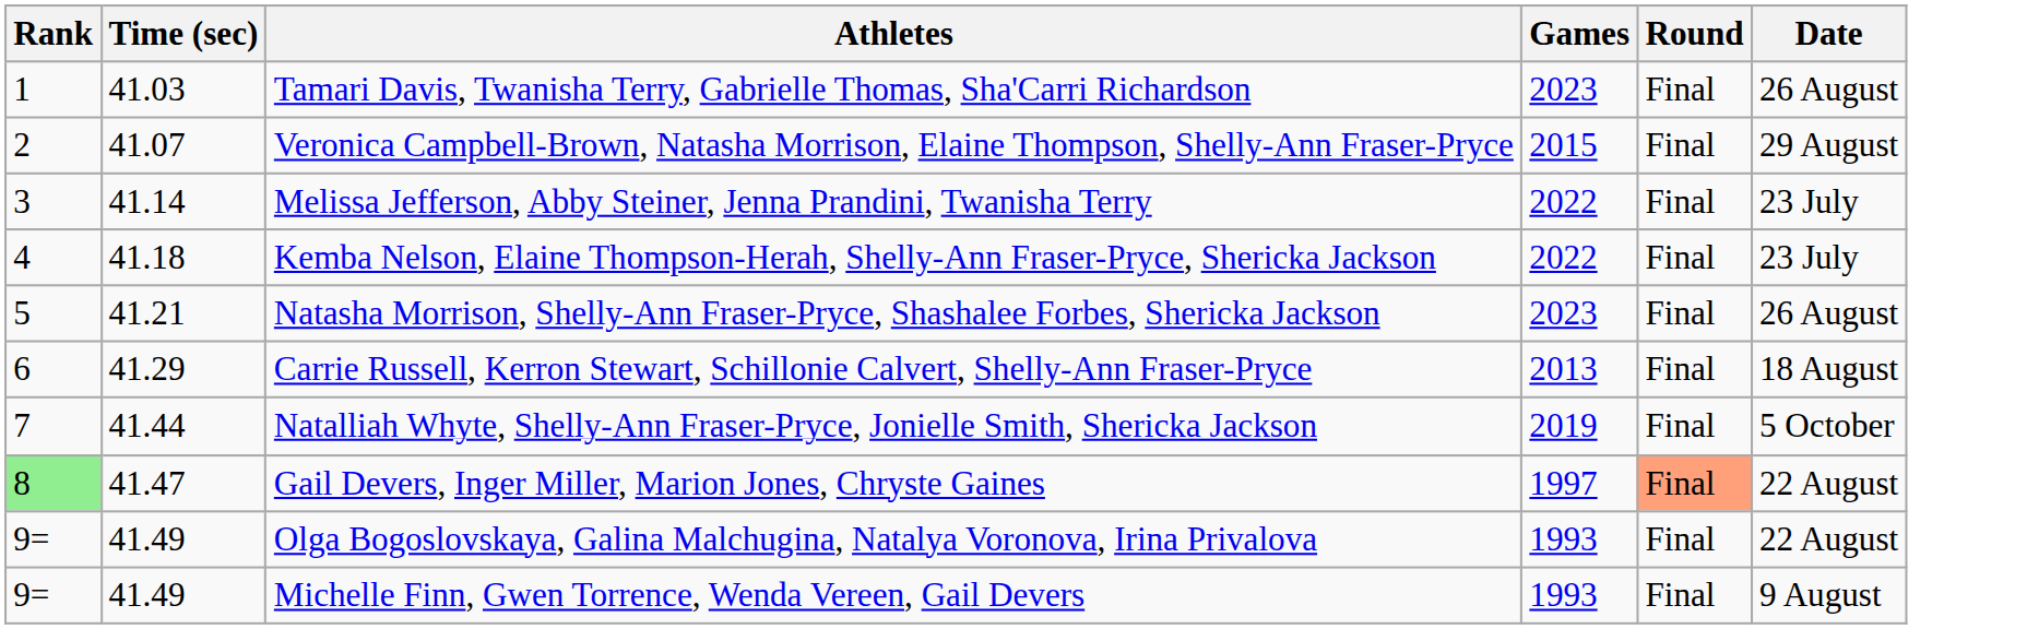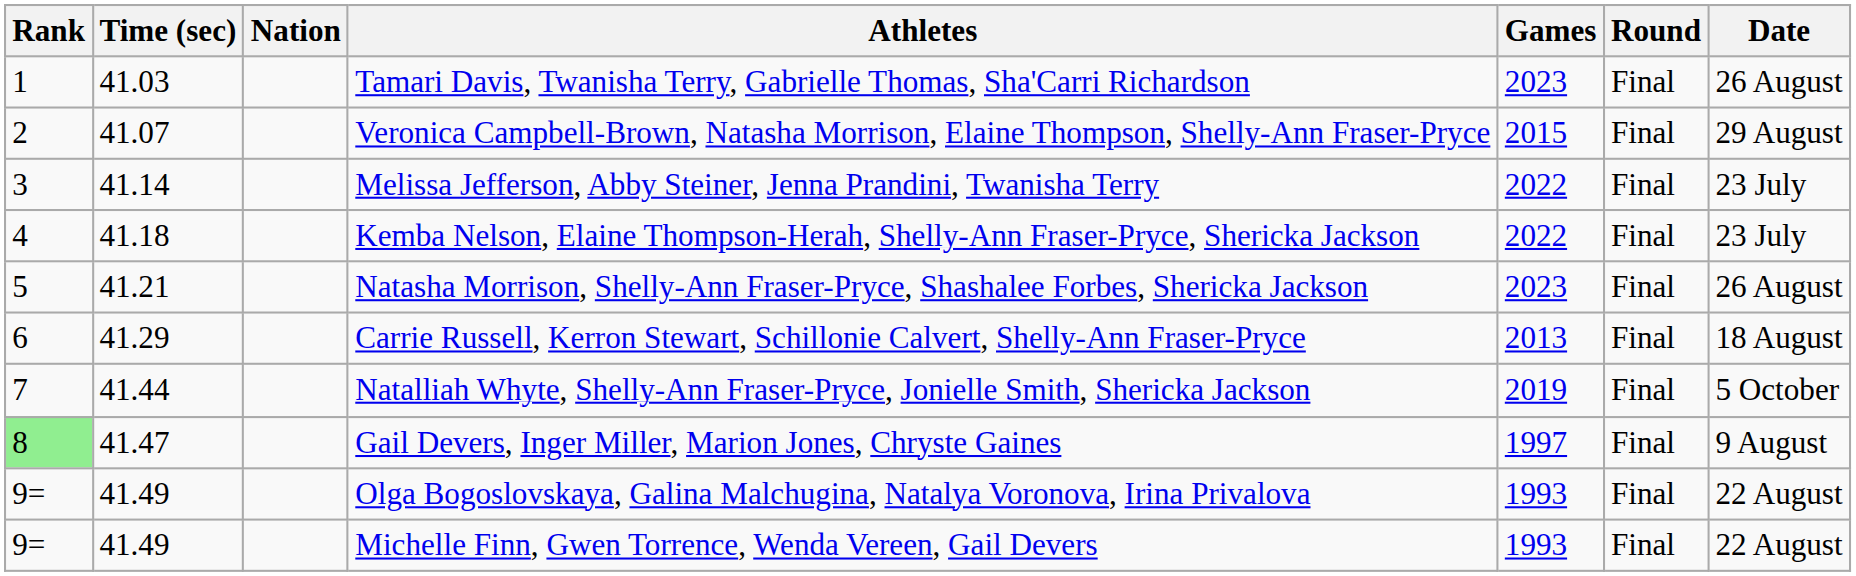+ column: Nation
Gail Devers, Inger Miller, Marion Jones, Chryste Gaines | Round: lightsalmon background -> no background
Gail Devers, Inger Miller, Marion Jones, Chryste Gaines | Date: 22 August -> 9 August
Michelle Finn, Gwen Torrence, Wenda Vereen, Gail Devers | Date: 9 August -> 22 August
